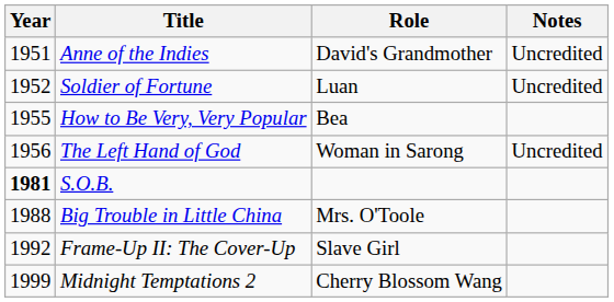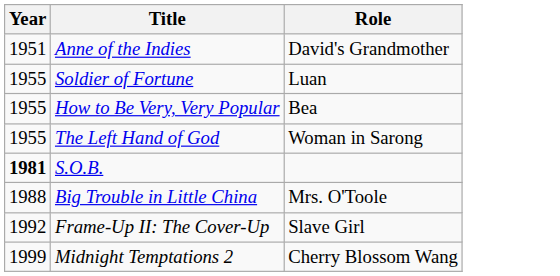- column: Notes | Uncredited | Uncredited | Uncredited
Soldier of Fortune | Year: 1952 -> 1955
The Left Hand of God | Year: 1956 -> 1955
